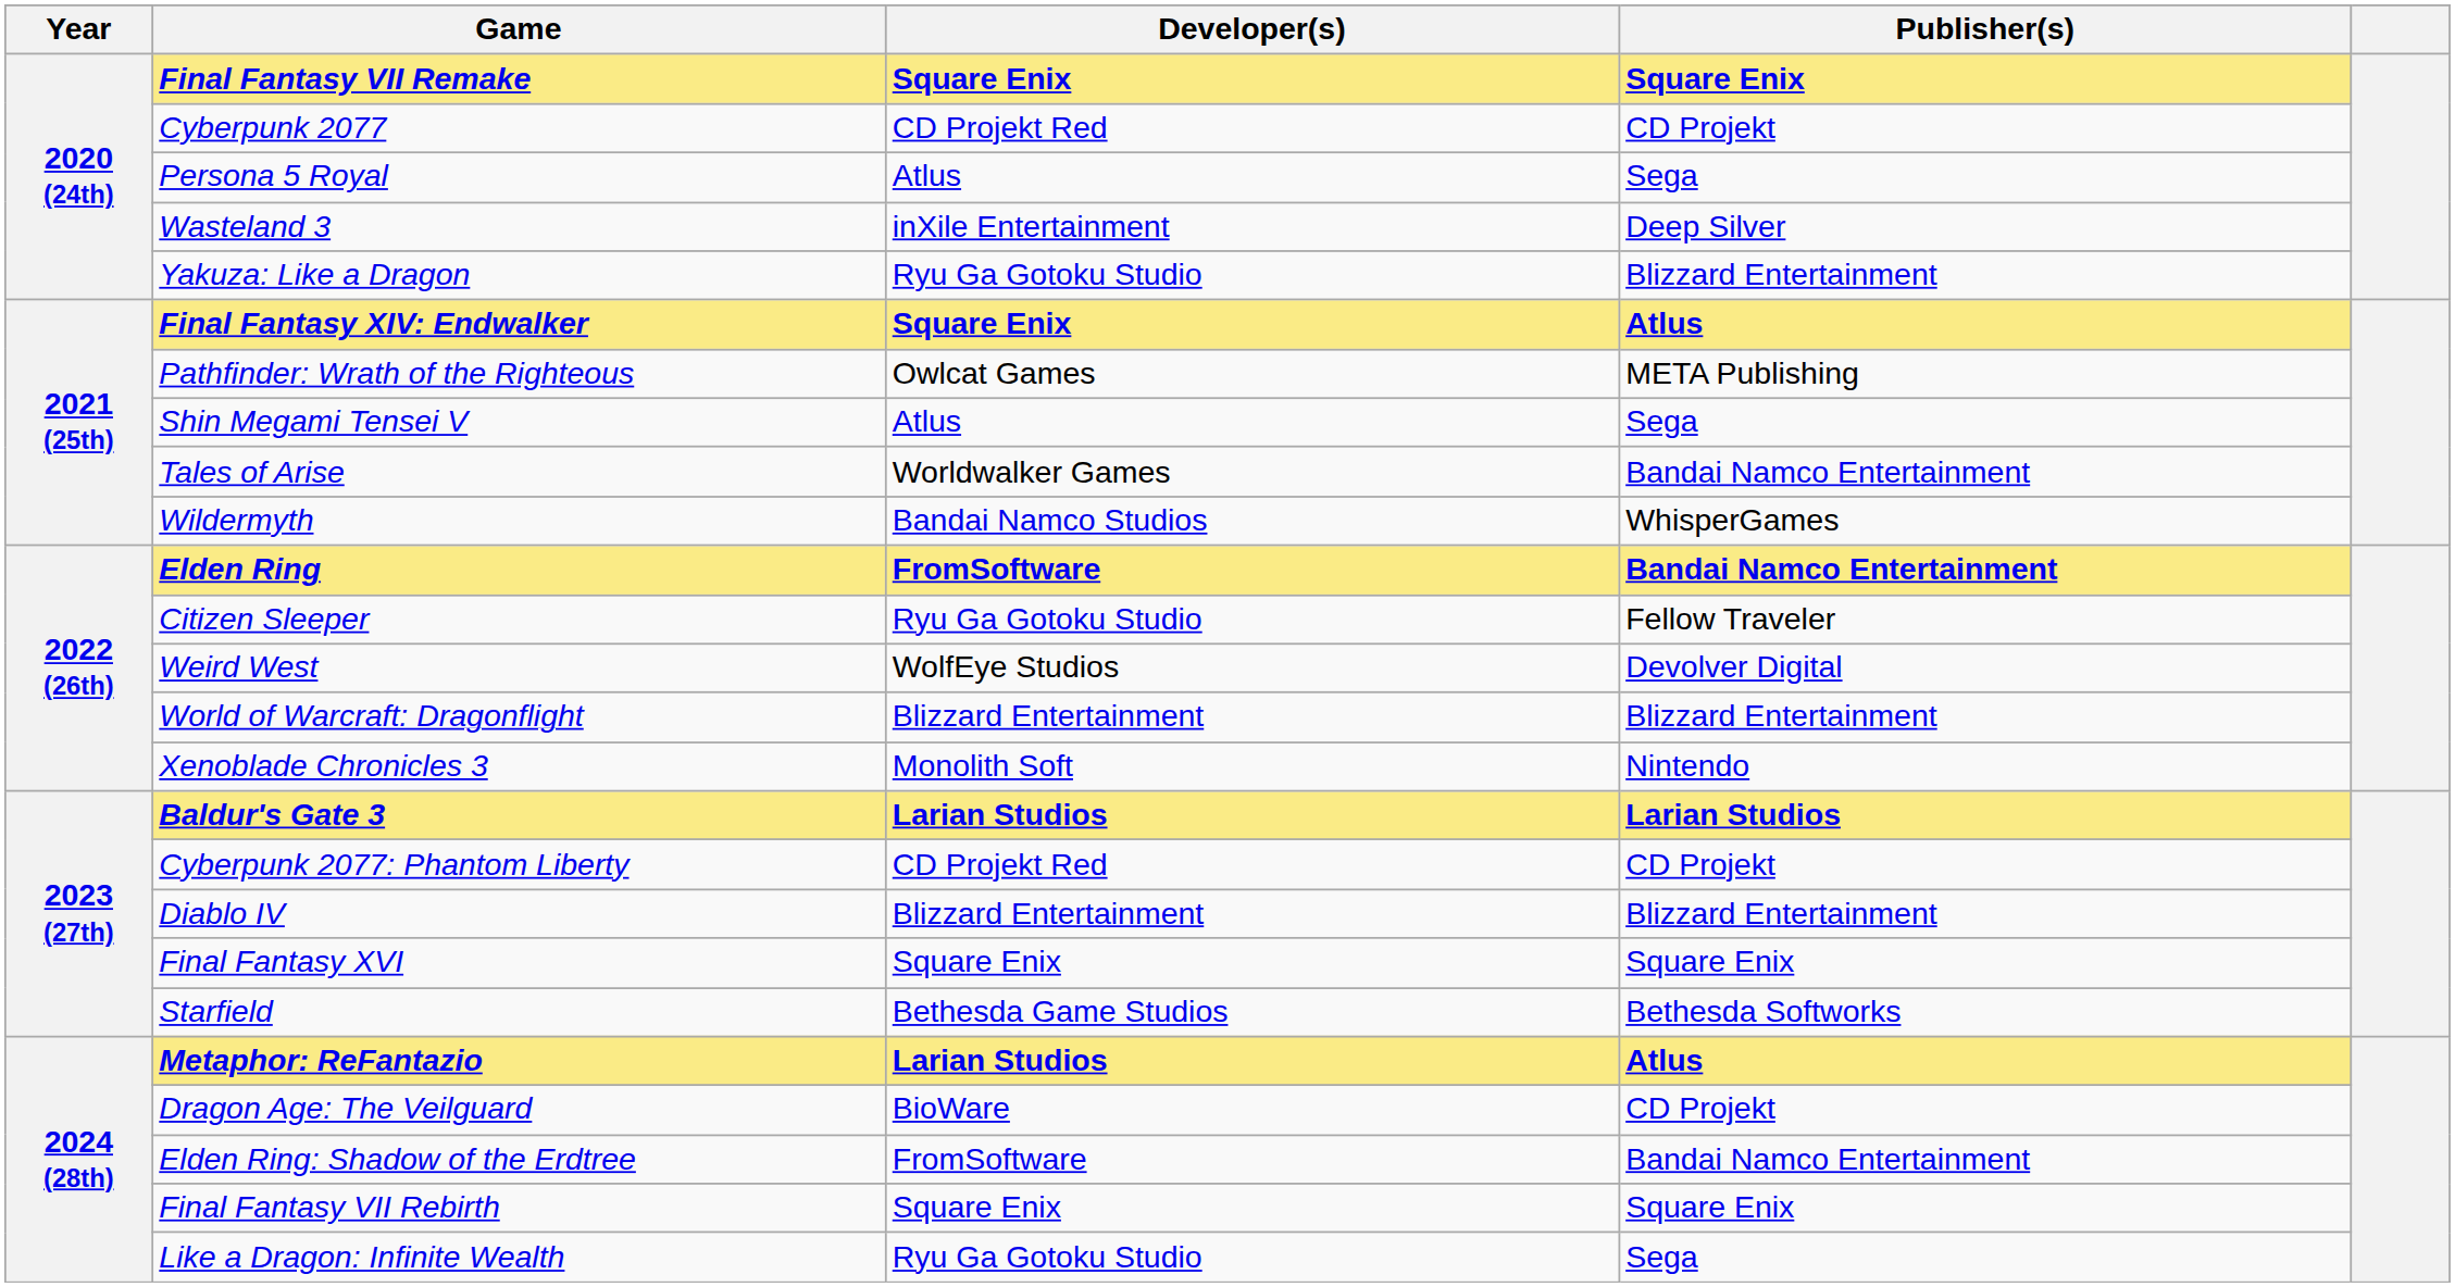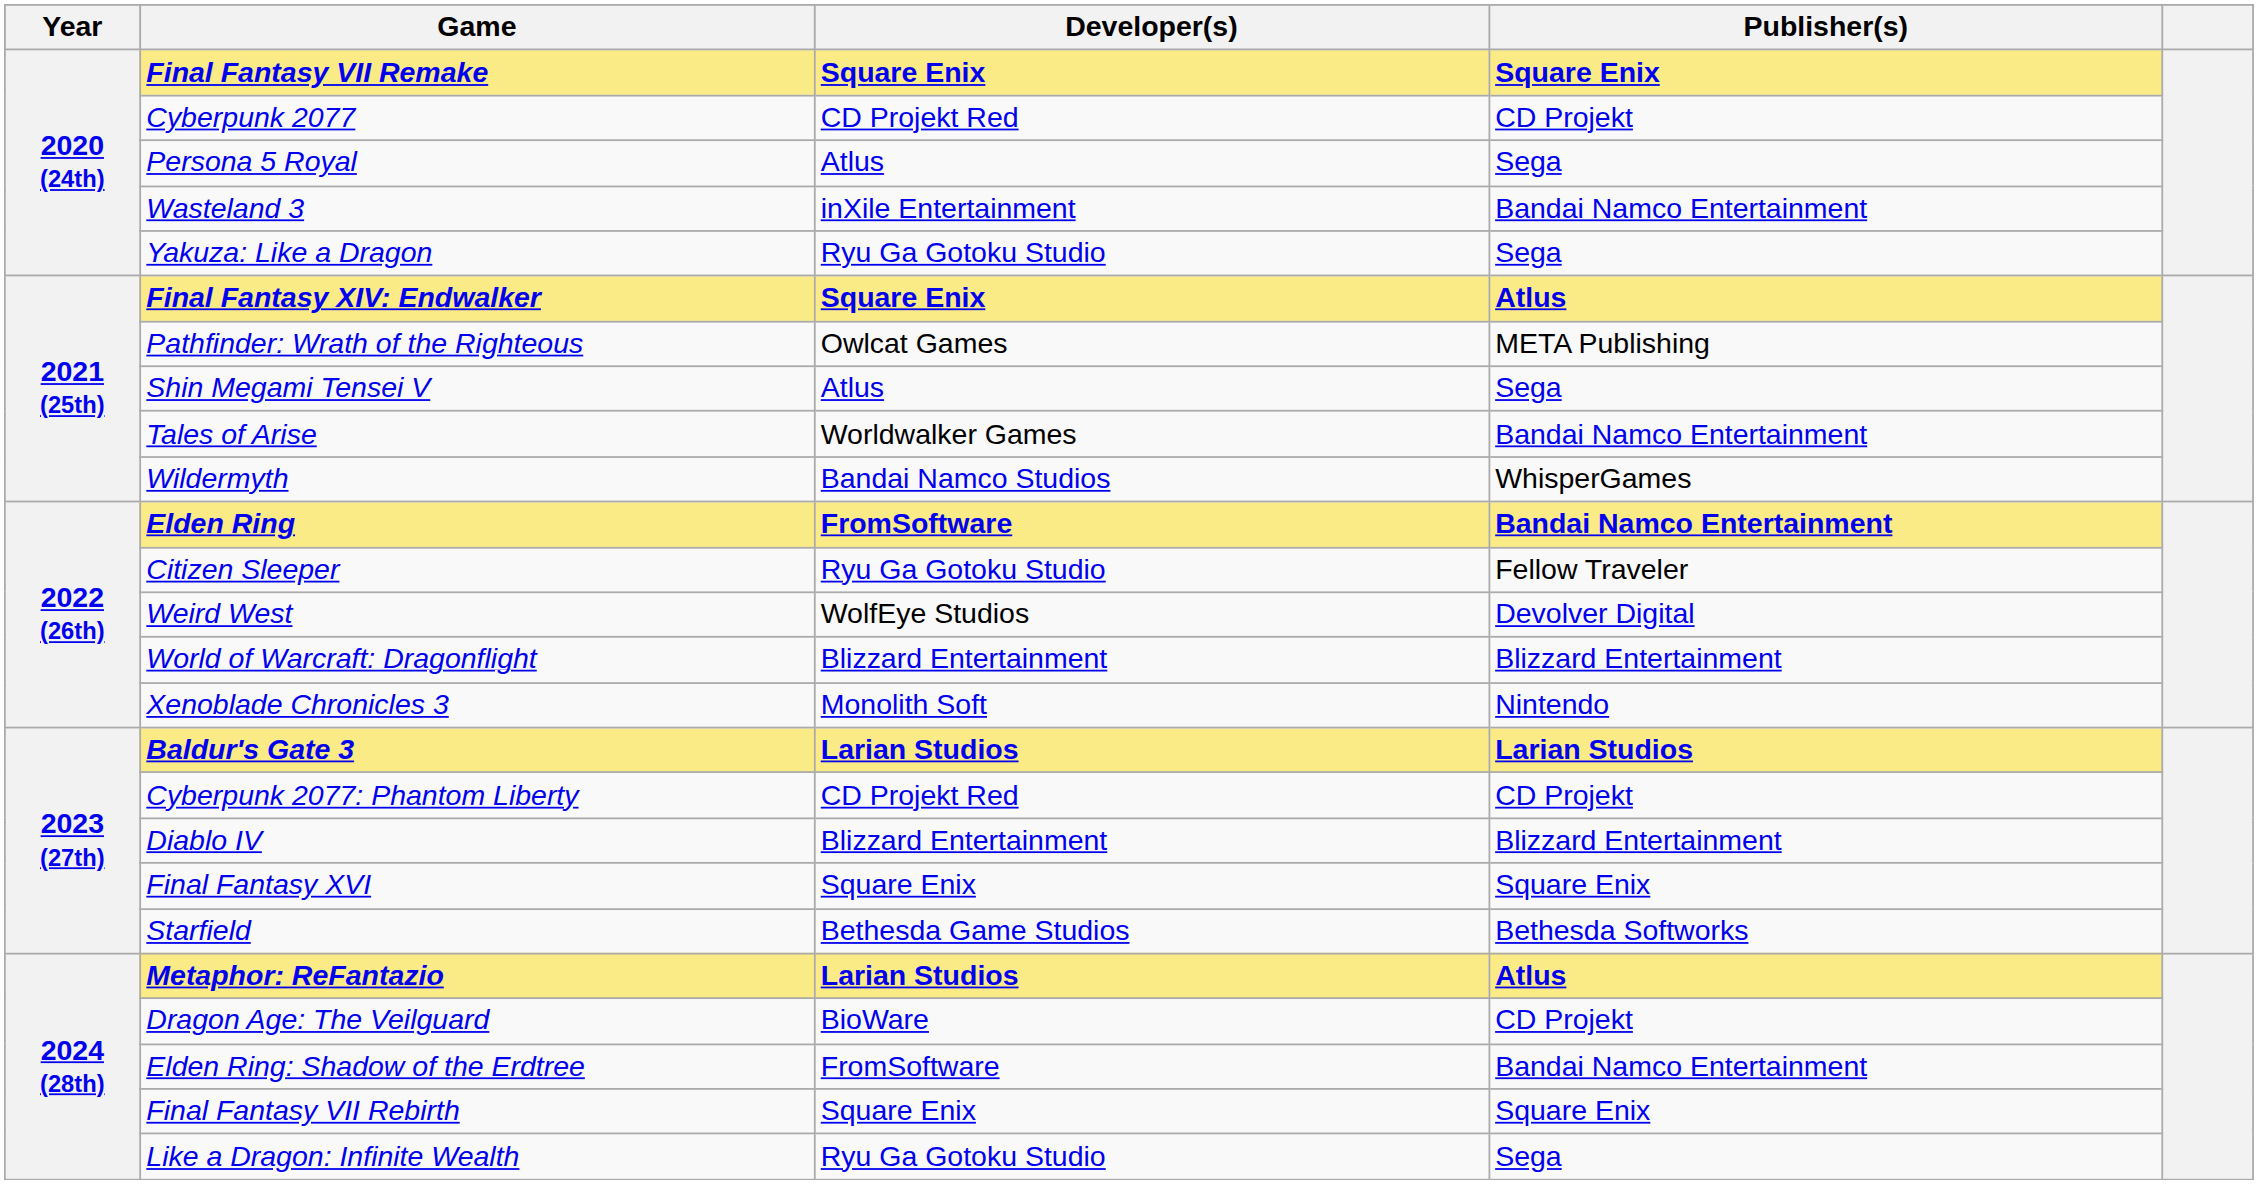Wasteland 3 | Publisher(s): Deep Silver -> Bandai Namco Entertainment
Yakuza: Like a Dragon | Publisher(s): Blizzard Entertainment -> Sega
